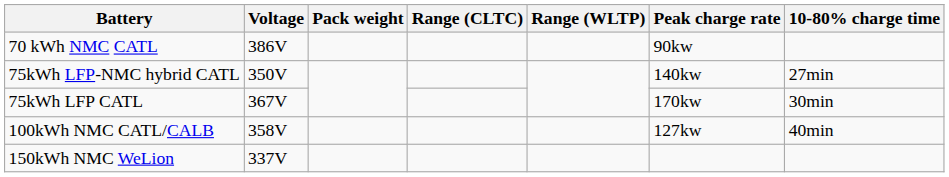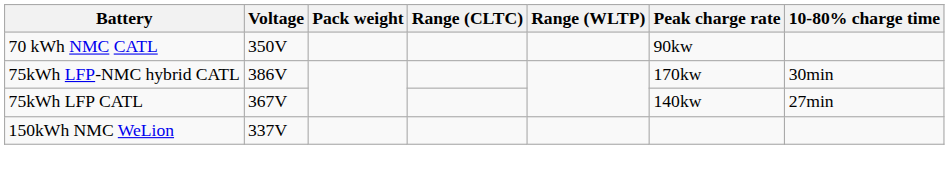70 kWh NMC CATL | Voltage: 386V -> 350V
75kWh LFP-NMC hybrid CATL | Voltage: 350V -> 386V
75kWh LFP-NMC hybrid CATL | Peak charge rate: 140kw -> 170kw
75kWh LFP-NMC hybrid CATL | 10-80% charge time: 27min -> 30min
75kWh LFP CATL | Peak charge rate: 170kw -> 140kw
75kWh LFP CATL | 10-80% charge time: 30min -> 27min
- row: 100kWh NMC CATL/CALB | 358V | 127kw | 40min
